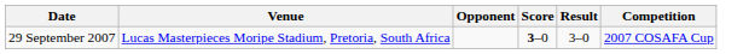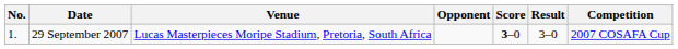+ column: No. | 1.
